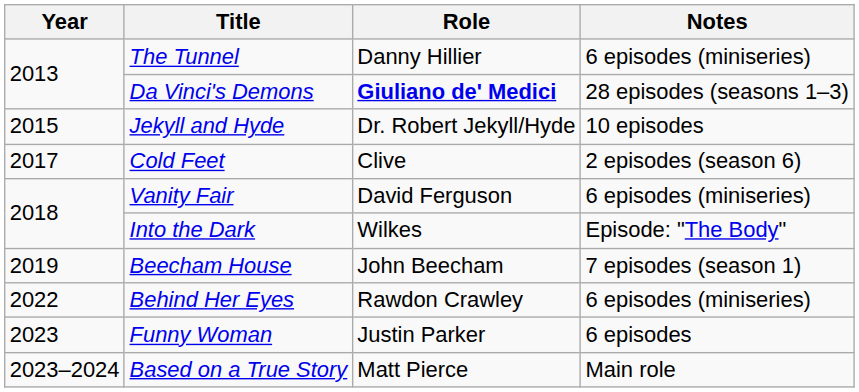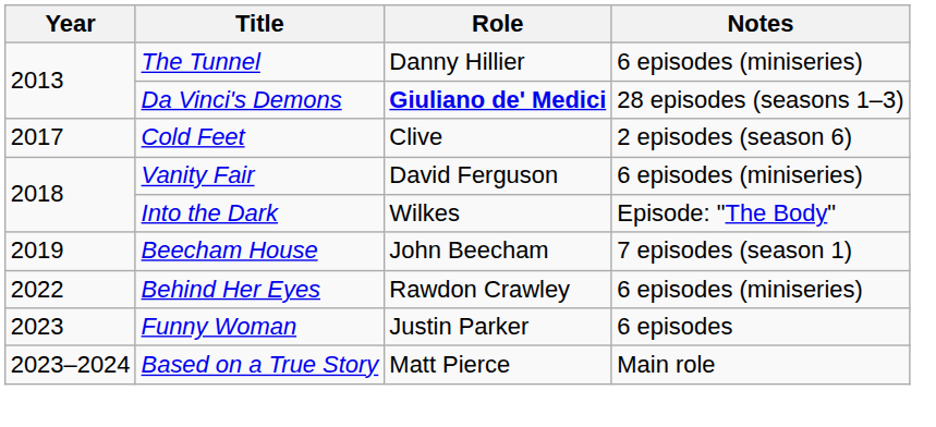- row: 2015 | Jekyll and Hyde | Dr. Robert Jekyll/Hyde | 10 episodes
